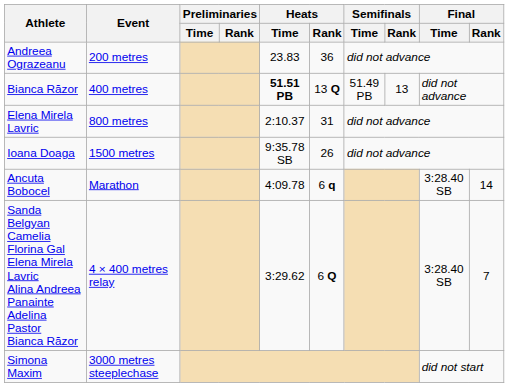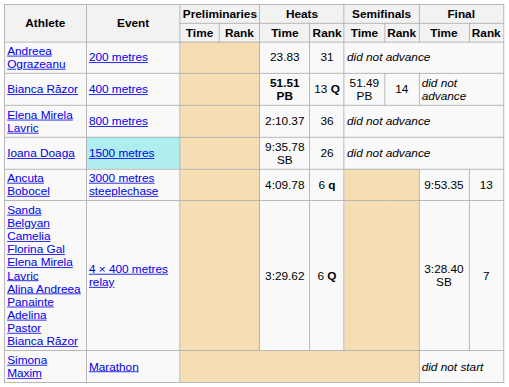Andreea Ograzeanu | Heats / Rank: 36 -> 31
Bianca Răzor | Semifinals / Rank: 13 -> 14
Elena Mirela Lavric | Heats / Rank: 31 -> 36
Ioana Doaga | Event: no background -> paleturquoise background
Ancuta Bobocel | Event: Marathon -> 3000 metres steeplechase
Ancuta Bobocel | Final / Time: 3:28.40 SB -> 9:53.35
Ancuta Bobocel | Final / Rank: 14 -> 13
Simona Maxim | Event: 3000 metres steeplechase -> Marathon
